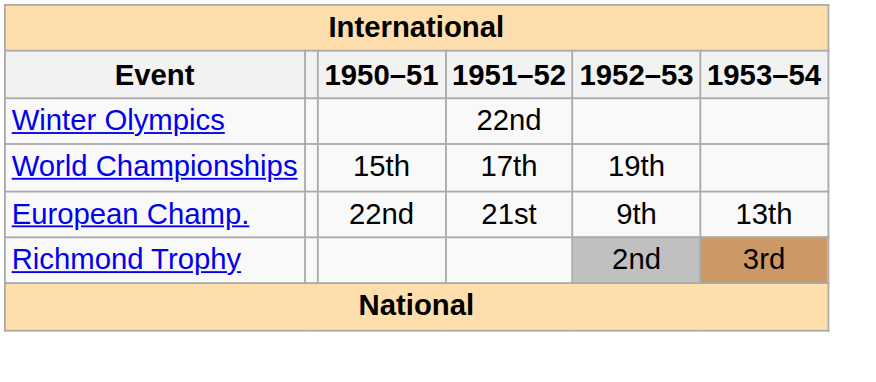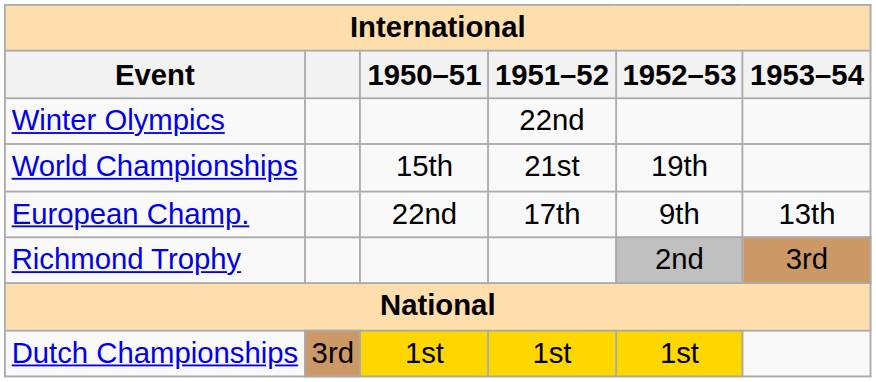World Championships | 1951–52: 17th -> 21st
European Champ. | 1951–52: 21st -> 17th
+ row: Dutch Championships | 3rd | 1st | 1st | 1st
